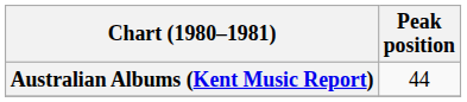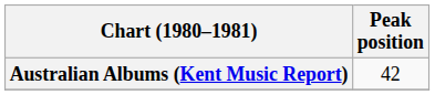Australian Albums (Kent Music Report) | Peak position: 44 -> 42
